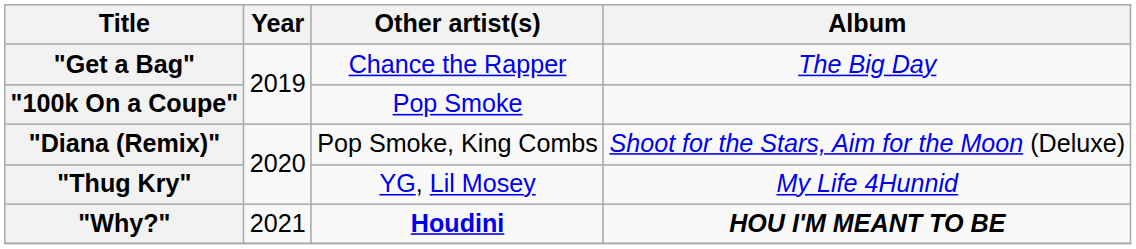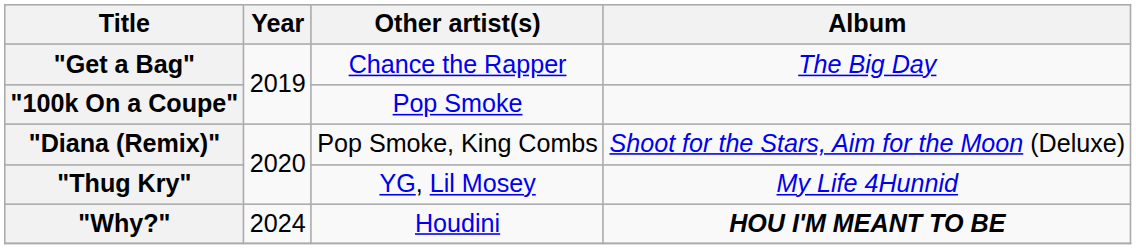"Why?" | Year: 2021 -> 2024
"Why?" | Other artist(s): bold -> normal
